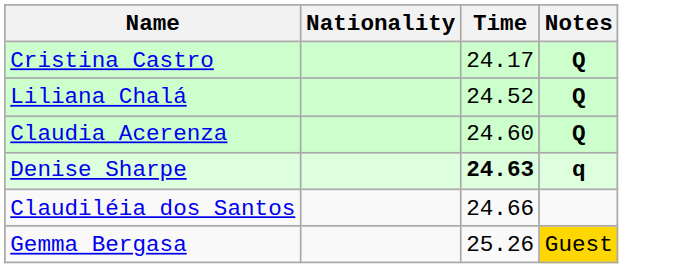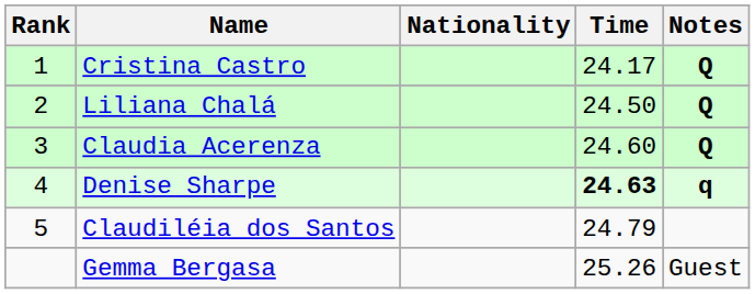+ column: Rank | 1 | 2 | 3 | 4 | 5
Liliana Chalá | Time: 24.52 -> 24.50
Claudiléia dos Santos | Time: 24.66 -> 24.79
Gemma Bergasa | Notes: gold background -> no background
